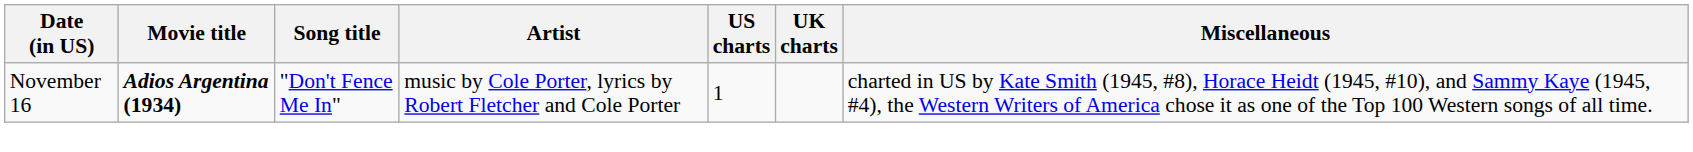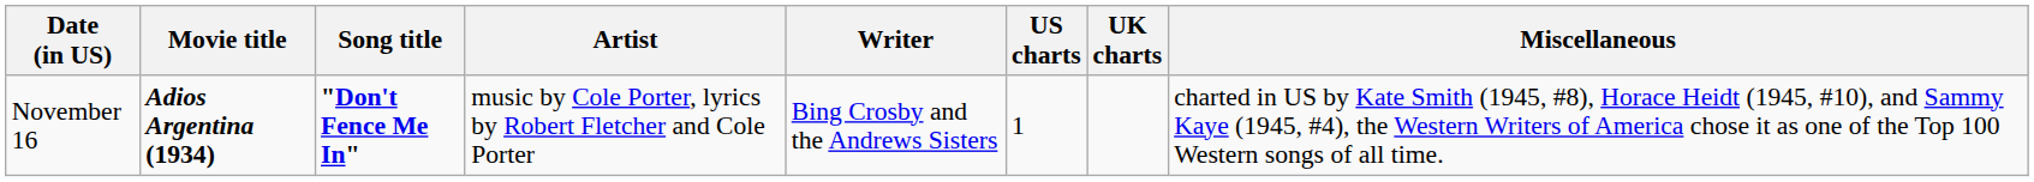+ column: Writer | Bing Crosby and the Andrews Sisters
November 16 | Song title: normal -> bold
